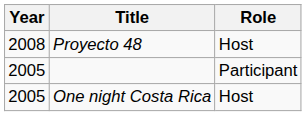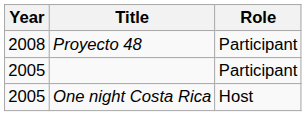Proyecto 48 | Role: Host -> Participant
